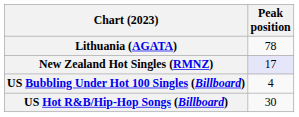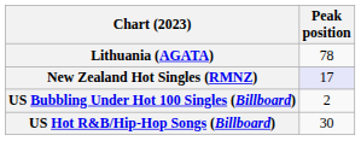US Bubbling Under Hot 100 Singles (Billboard) | Peak position: 4 -> 2
